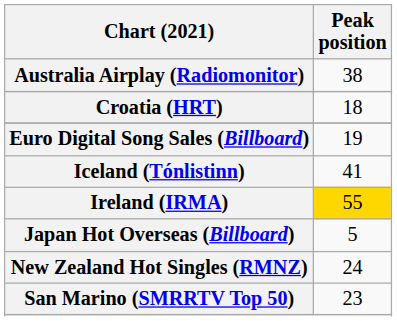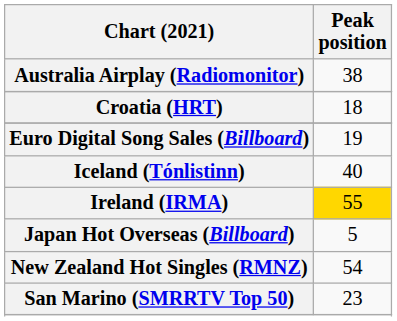Iceland (Tónlistinn) | Peak position: 41 -> 40
New Zealand Hot Singles (RMNZ) | Peak position: 24 -> 54
